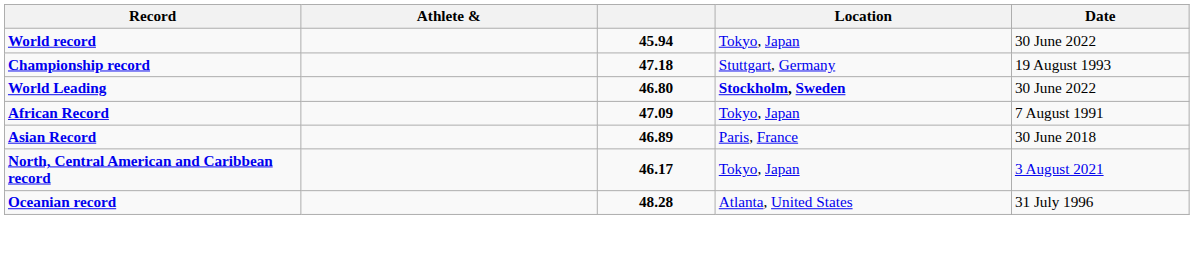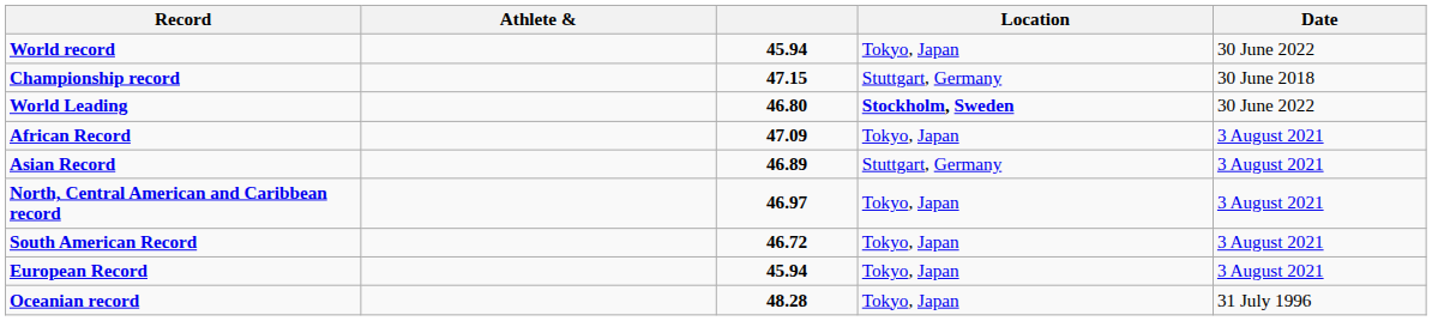Championship record | column 3: 47.18 -> 47.15
Championship record | Date: 19 August 1993 -> 30 June 2018
African Record | Date: 7 August 1991 -> 3 August 2021
Asian Record | Location: Paris, France -> Stuttgart, Germany
Asian Record | Date: 30 June 2018 -> 3 August 2021
North, Central American and Caribbean record | column 3: 46.17 -> 46.97
+ row: South American Record | 46.72 | Tokyo, Japan | 3 August 2021
+ row: European Record | 45.94 | Tokyo, Japan | 3 August 2021
Oceanian record | Location: Atlanta, United States -> Tokyo, Japan
